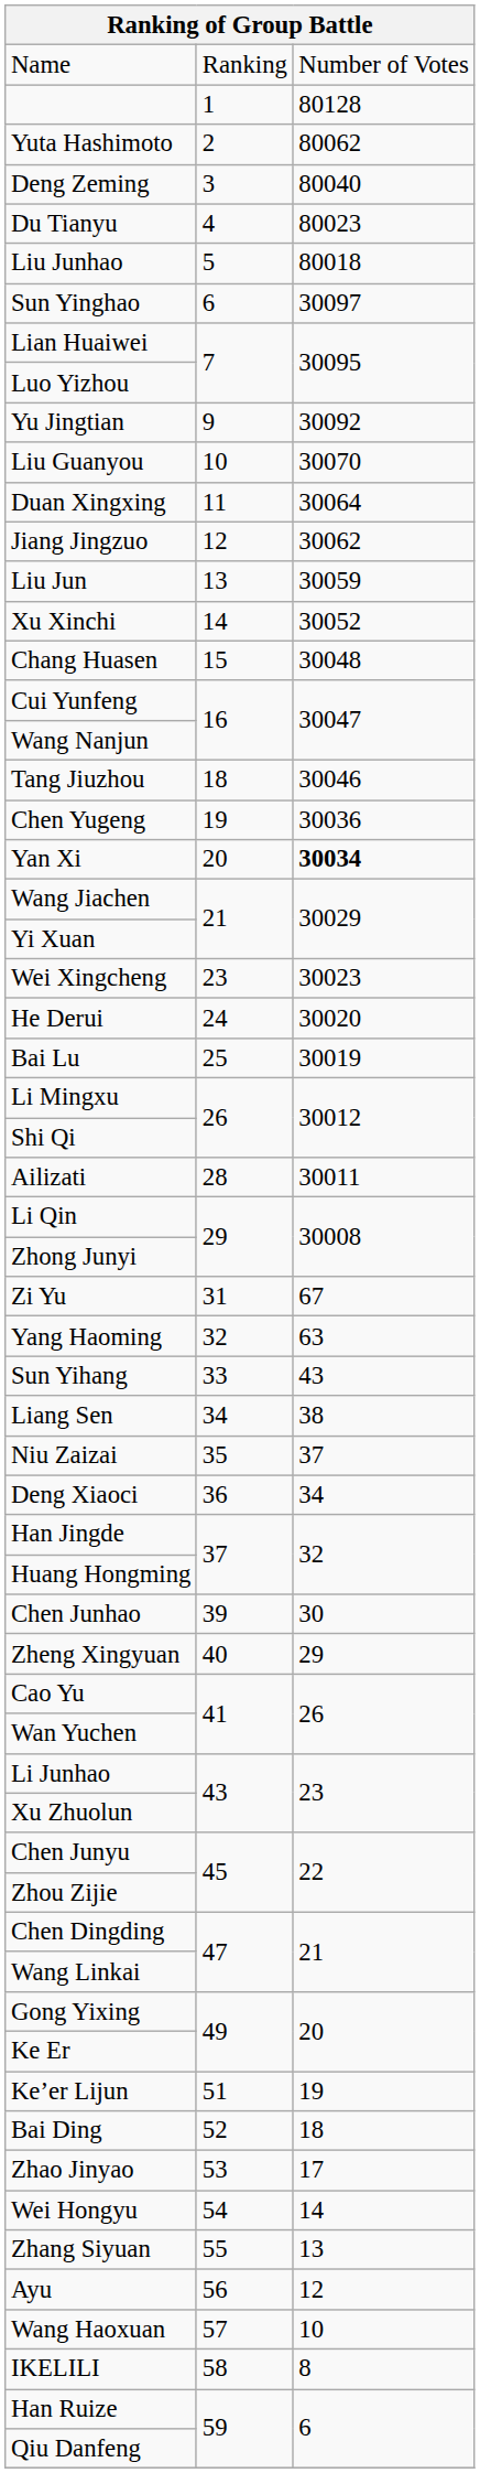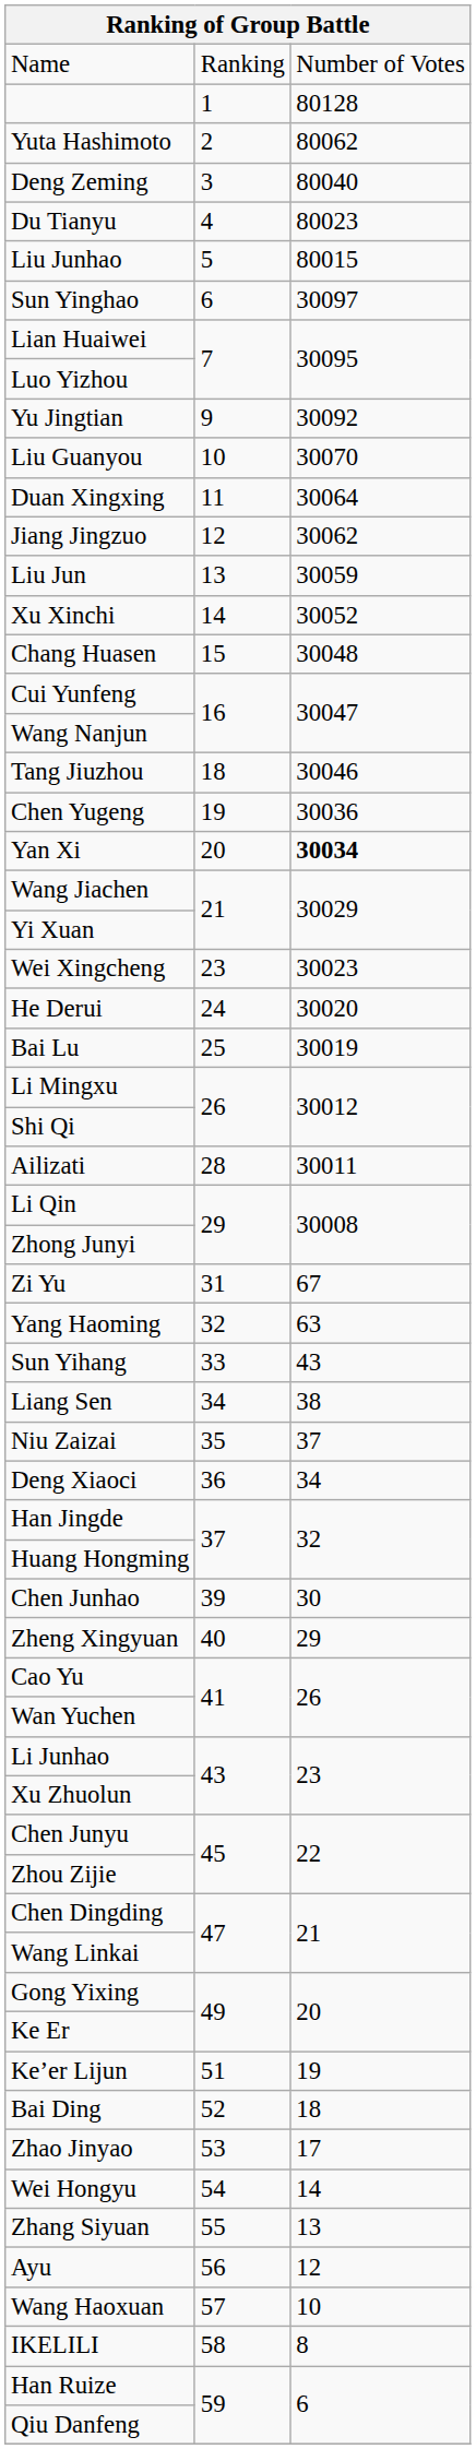Liu Junhao | column 3: 80018 -> 80015
